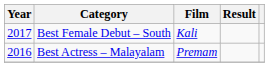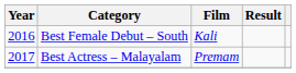Best Female Debut – South | Year: 2017 -> 2016
Best Actress – Malayalam | Year: 2016 -> 2017
